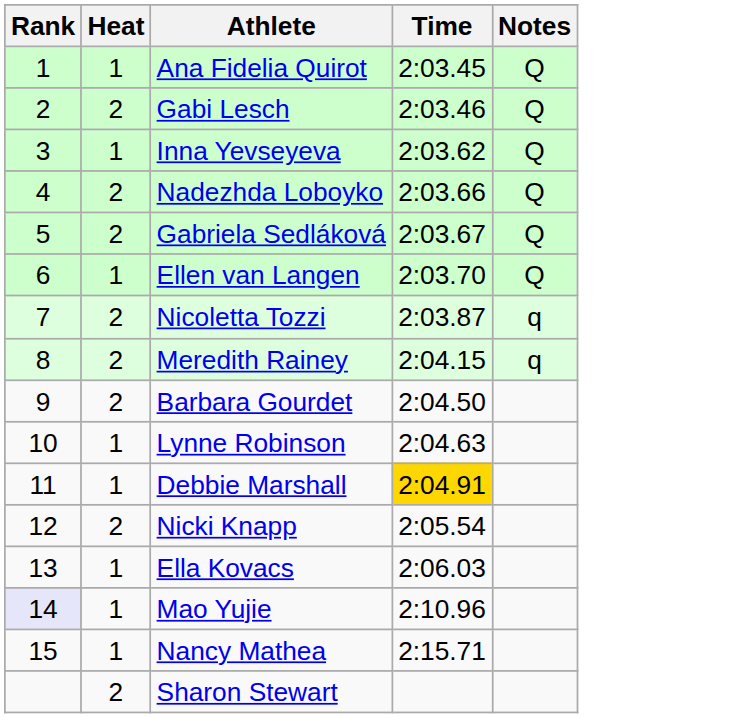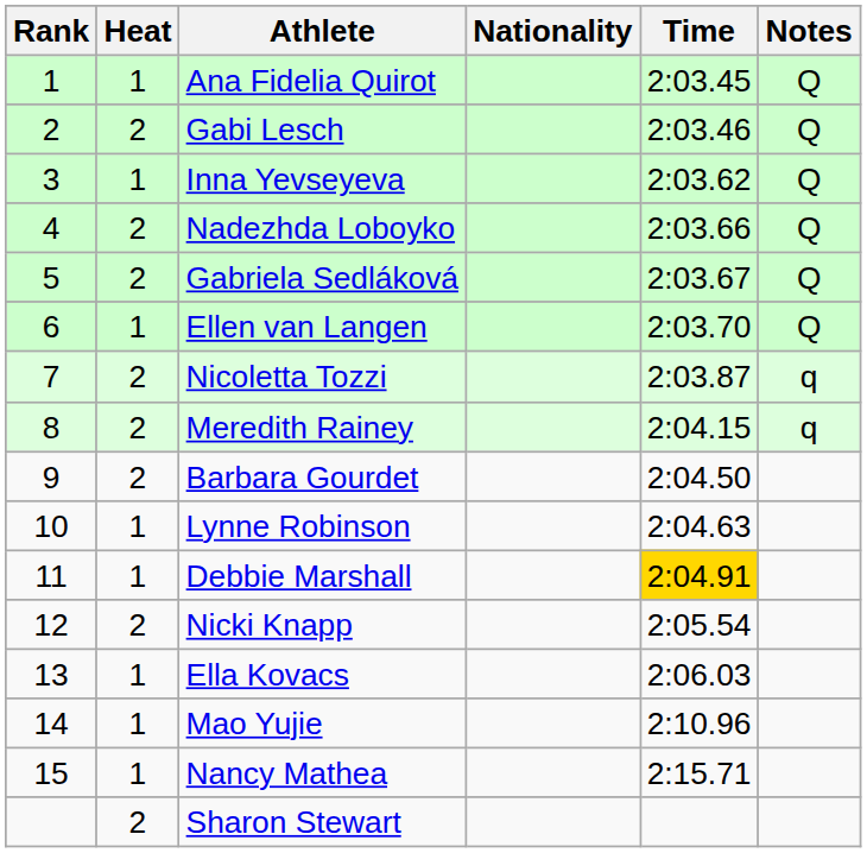+ column: Nationality
Mao Yujie | Rank: lavender background -> no background
